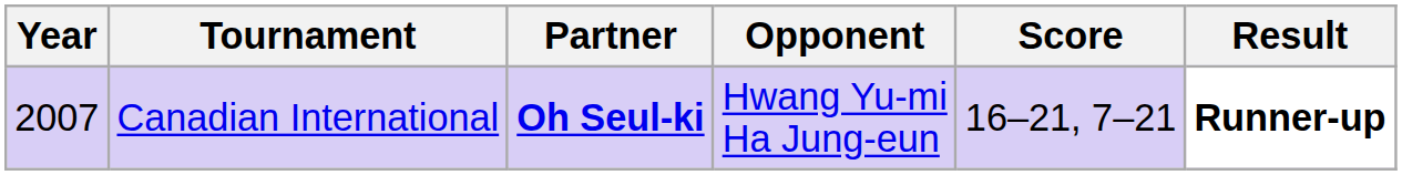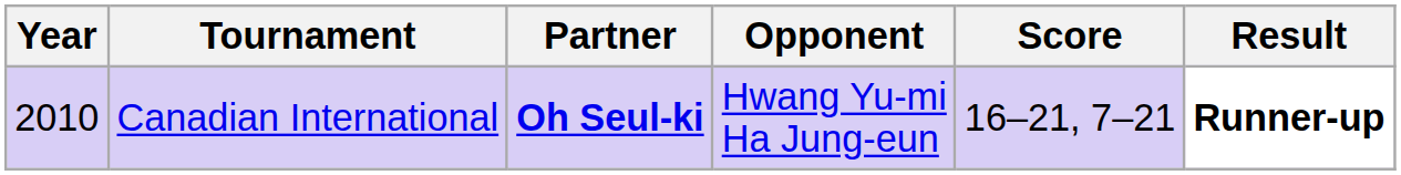Canadian International | Year: 2007 -> 2010
